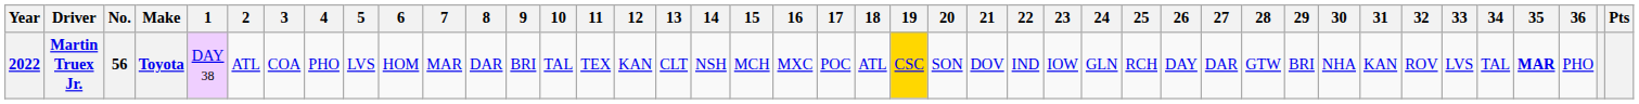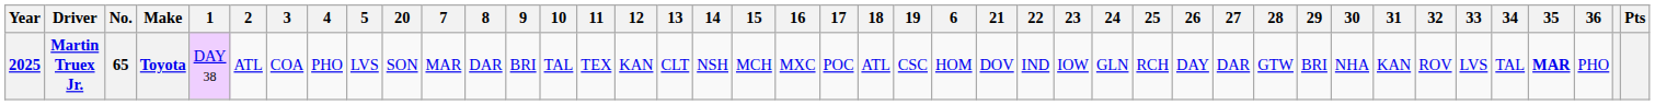columns swapped: 6 <-> 20
Martin Truex Jr. | Year: 2022 -> 2025
Martin Truex Jr. | No.: 56 -> 65
Martin Truex Jr. | 19: gold background -> no background
